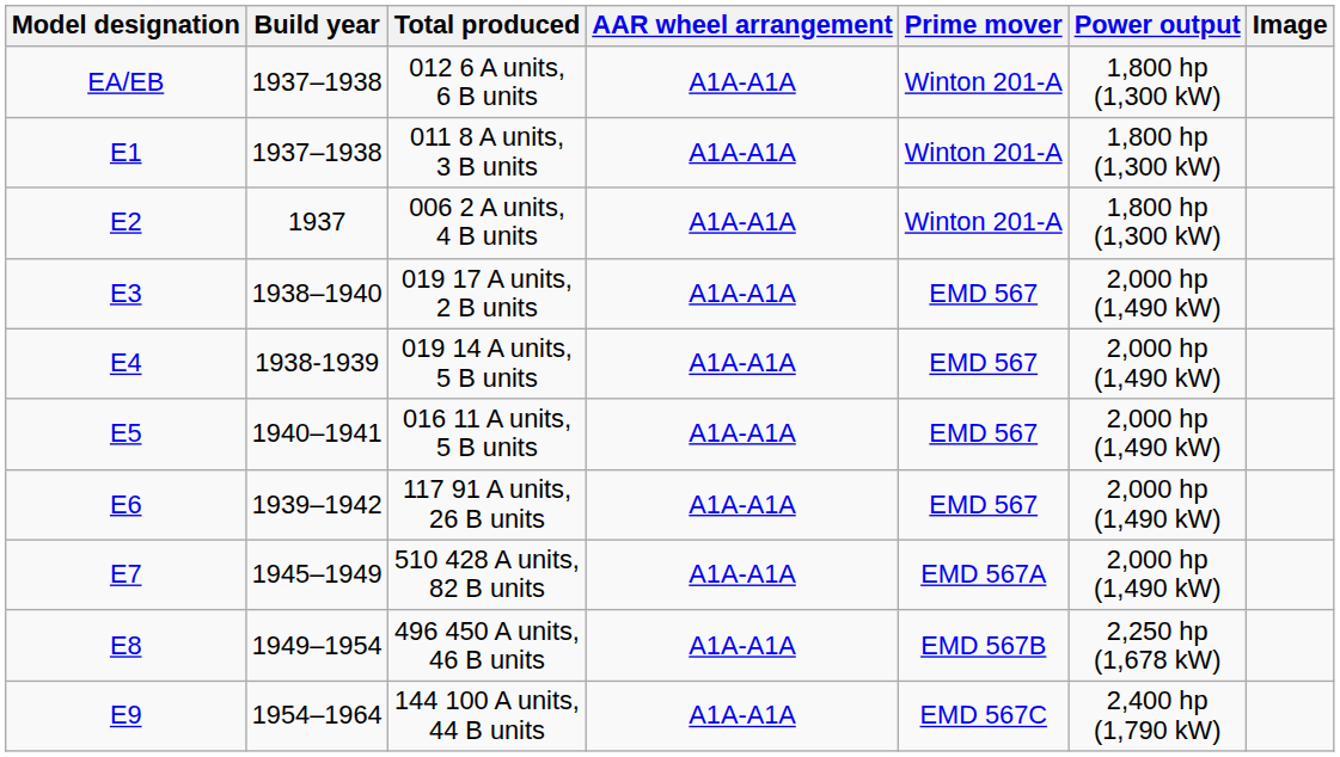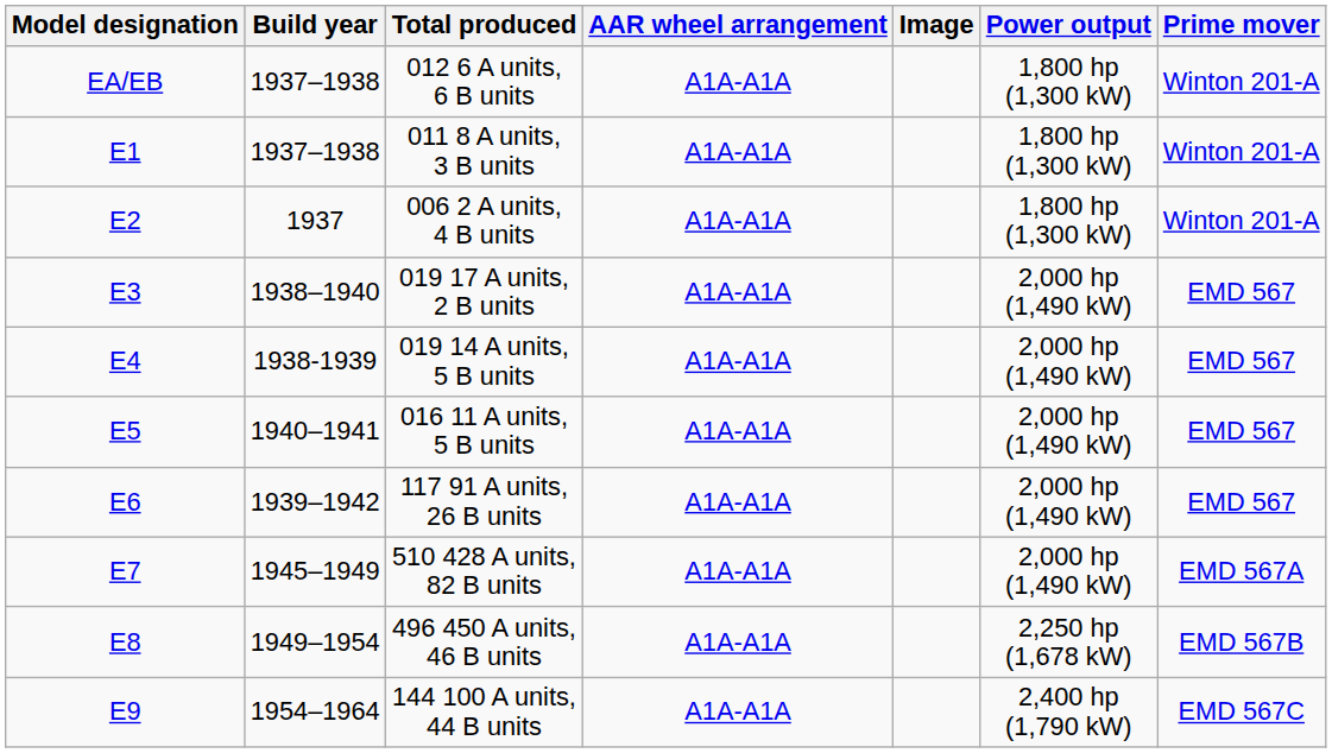columns swapped: Prime mover <-> Image
